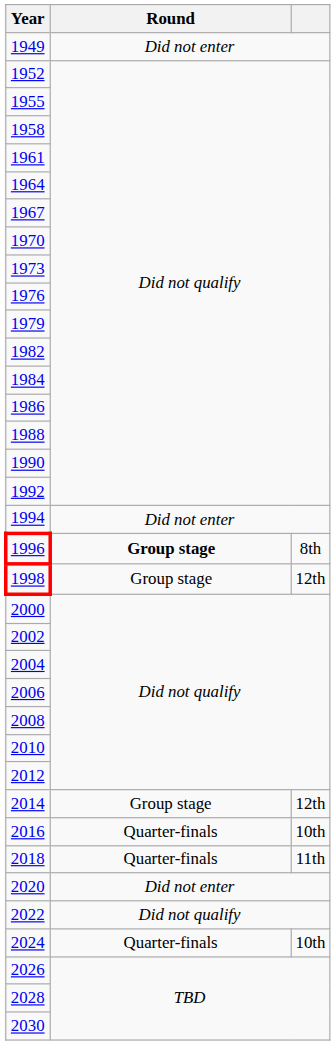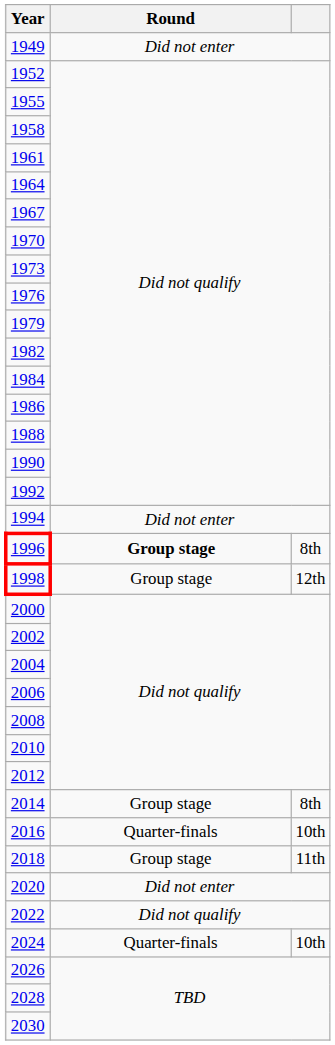2014 | column 3: 12th -> 8th
2018 | Round: Quarter-finals -> Group stage
